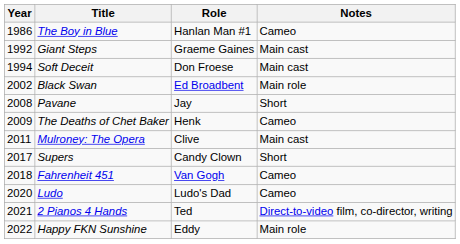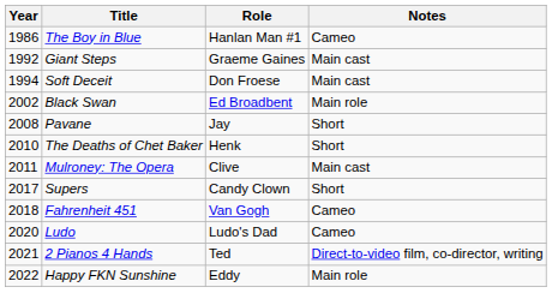The Deaths of Chet Baker | Year: 2009 -> 2010
The Deaths of Chet Baker | Notes: Cameo -> Short
